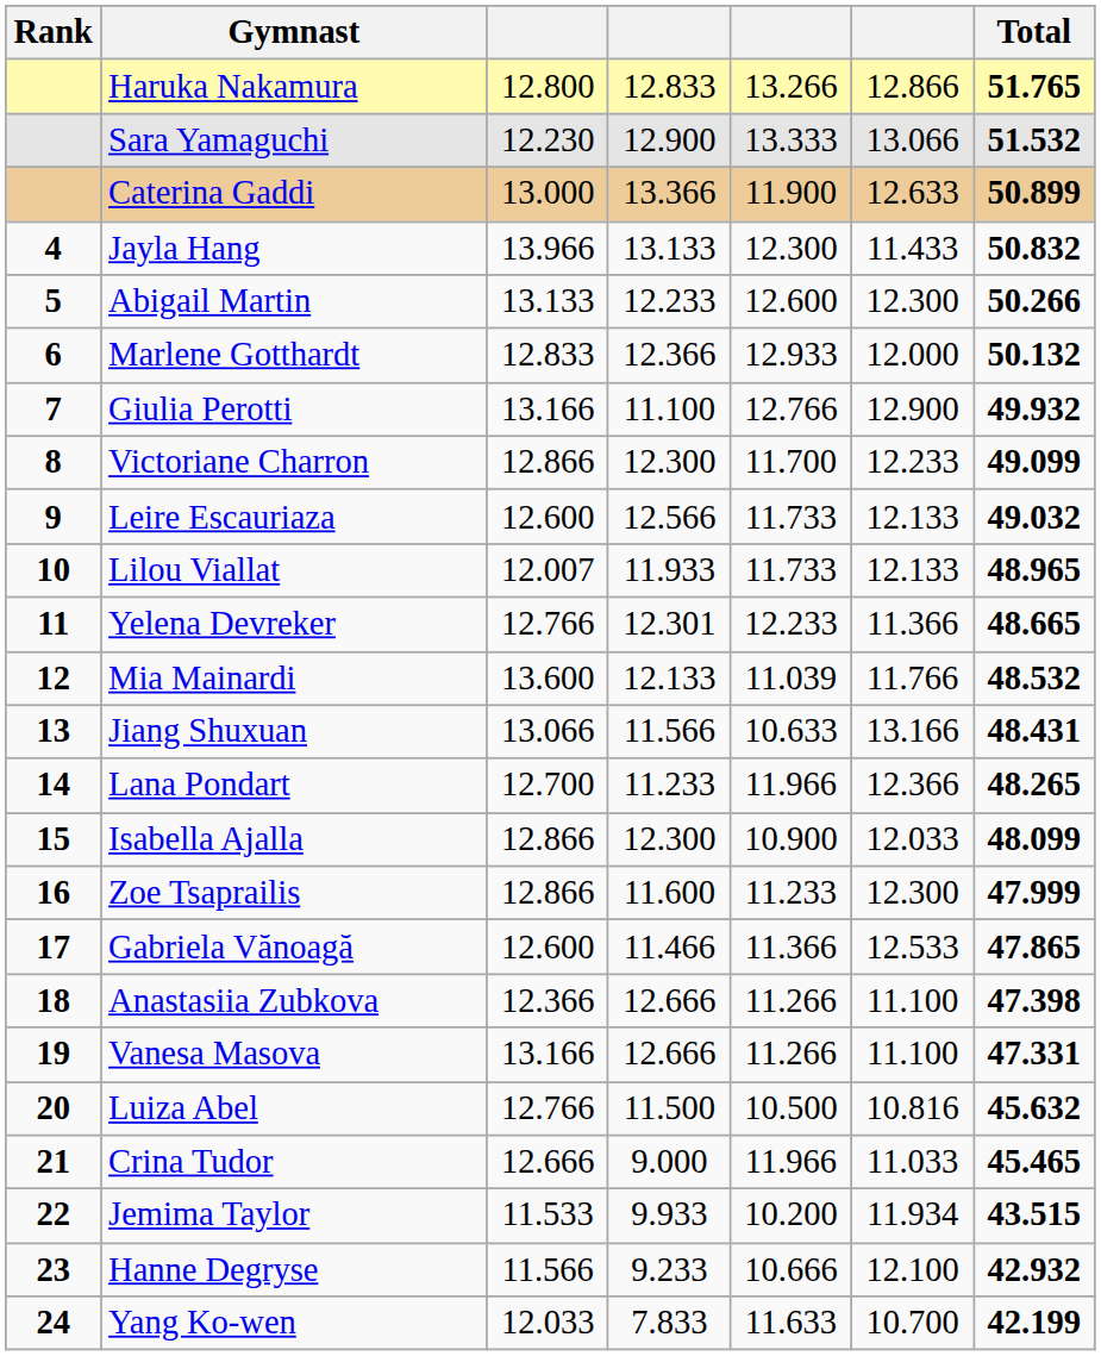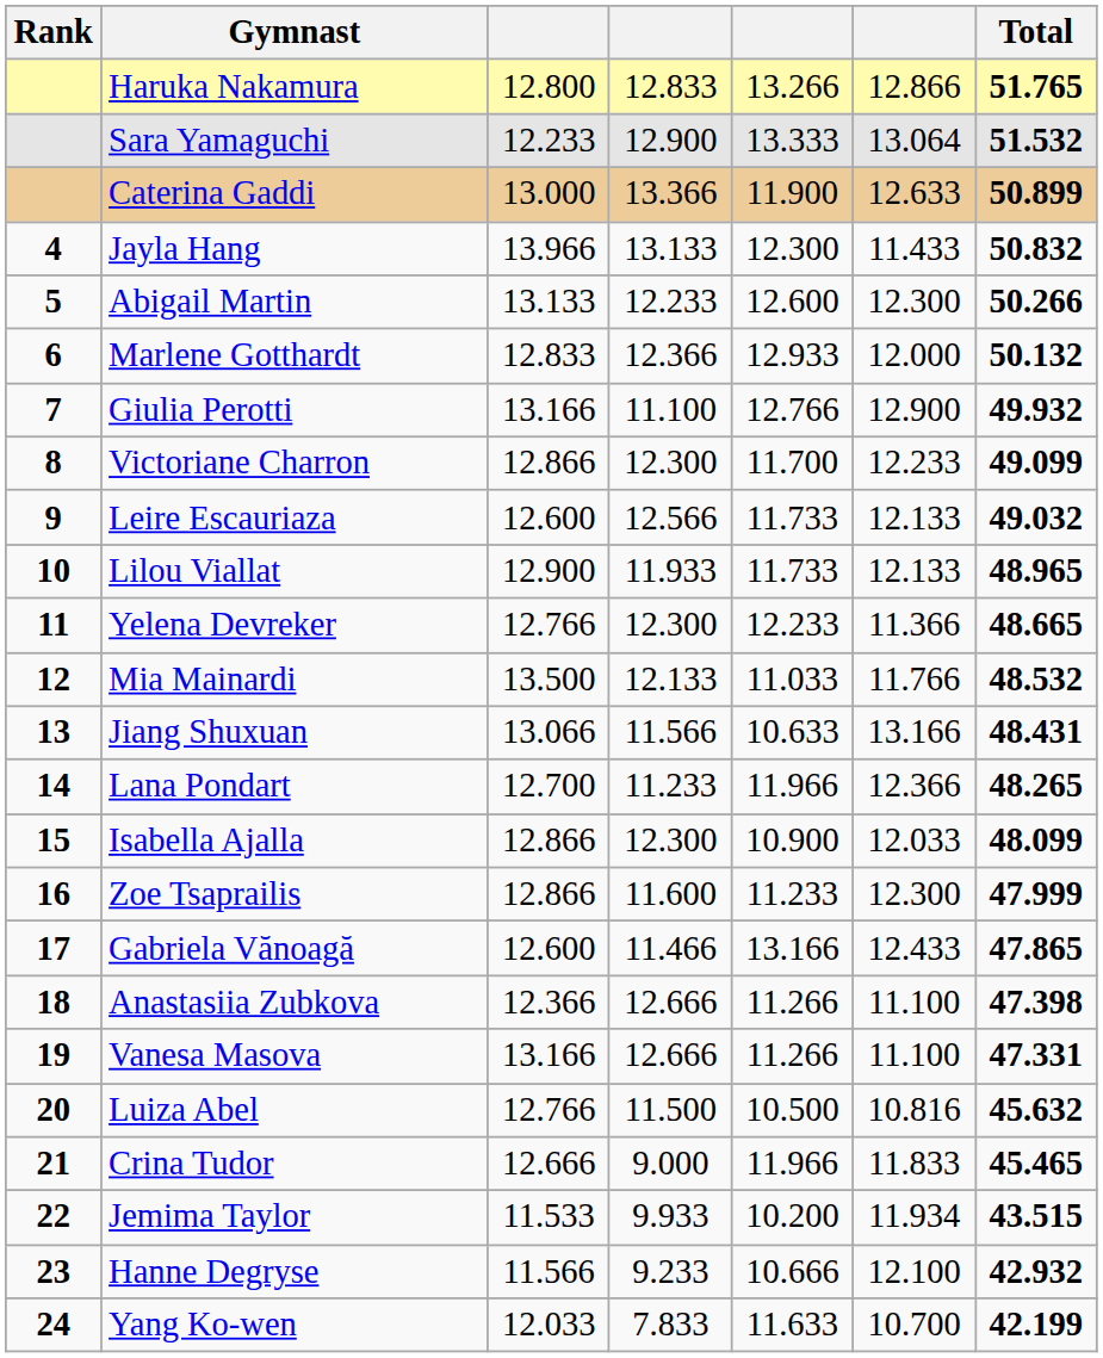Sara Yamaguchi | column 3: 12.230 -> 12.233
Sara Yamaguchi | column 6: 13.066 -> 13.064
Lilou Viallat | column 3: 12.007 -> 12.900
Yelena Devreker | column 4: 12.301 -> 12.300
Mia Mainardi | column 3: 13.600 -> 13.500
Mia Mainardi | column 5: 11.039 -> 11.033
Gabriela Vănoagă | column 5: 11.366 -> 13.166
Gabriela Vănoagă | column 6: 12.533 -> 12.433
Crina Tudor | column 6: 11.033 -> 11.833
